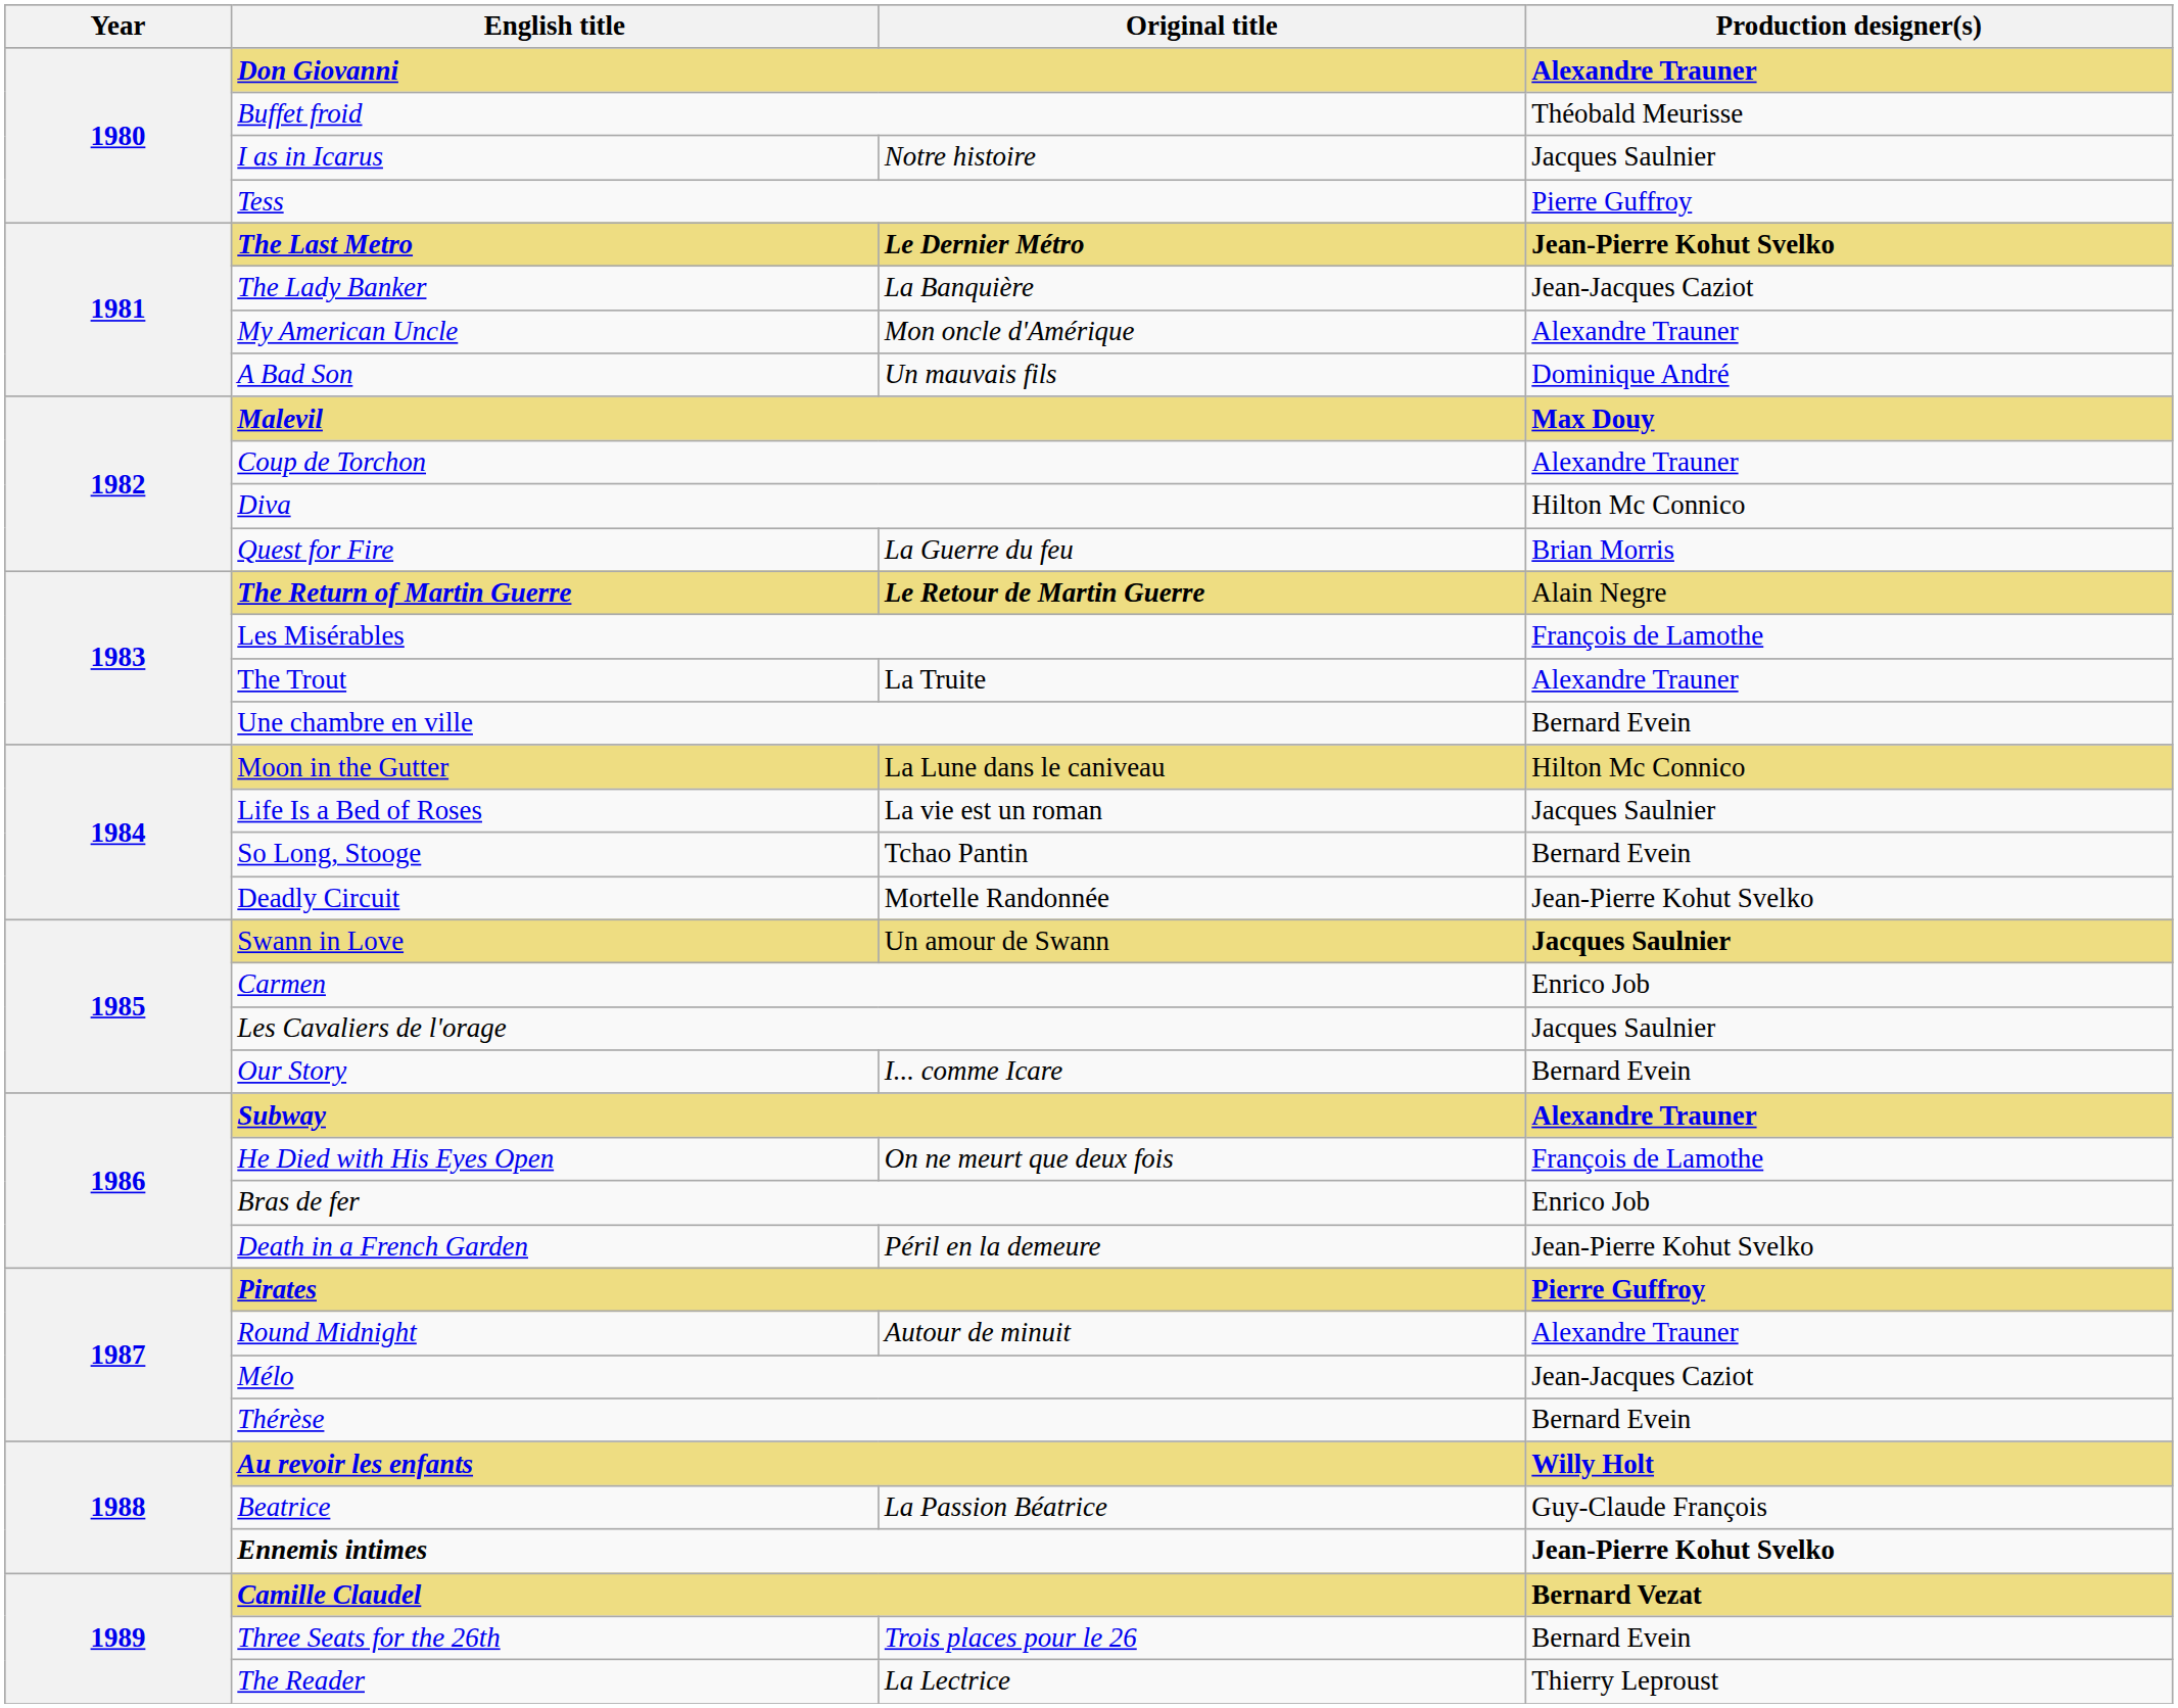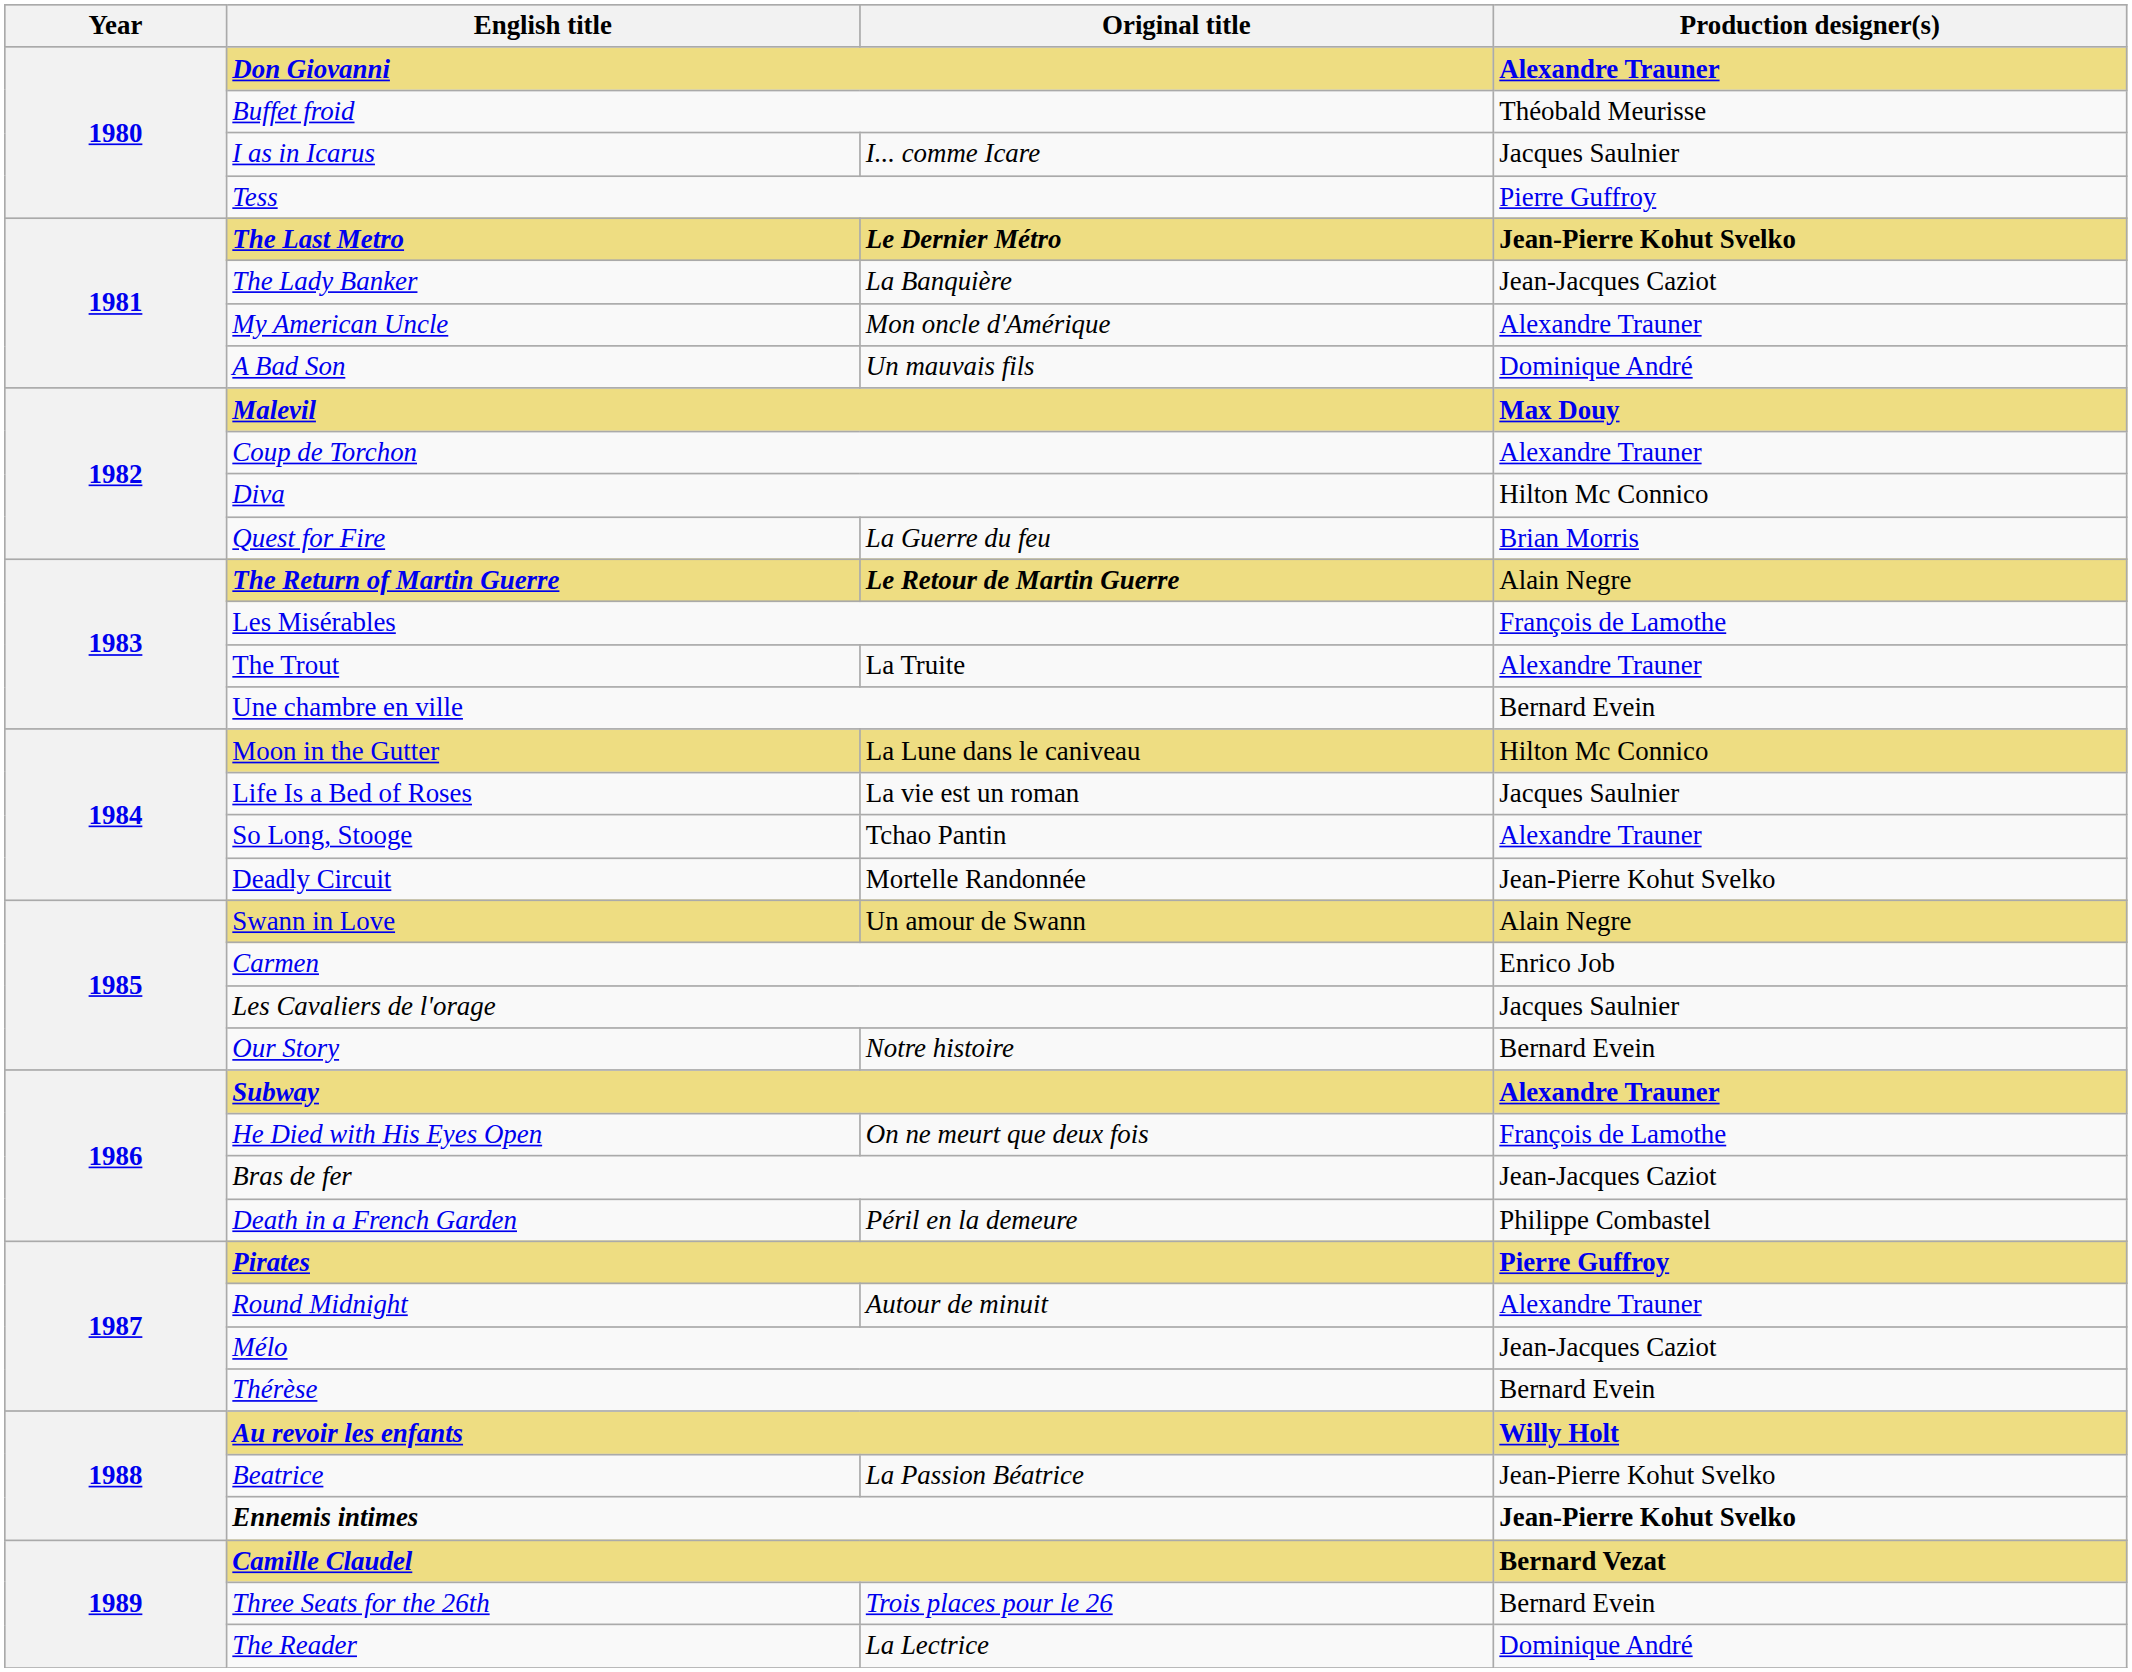I as in Icarus | Original title: Notre histoire -> I... comme Icare
So Long, Stooge | Production designer(s): Bernard Evein -> Alexandre Trauner
Swann in Love | Production designer(s): Jacques Saulnier -> Alain Negre
Our Story | Original title: I... comme Icare -> Notre histoire
Bras de fer | Production designer(s): Enrico Job -> Jean-Jacques Caziot
Death in a French Garden | Production designer(s): Jean-Pierre Kohut Svelko -> Philippe Combastel
Beatrice | Production designer(s): Guy-Claude François -> Jean-Pierre Kohut Svelko
The Reader | Production designer(s): Thierry Leproust -> Dominique André
